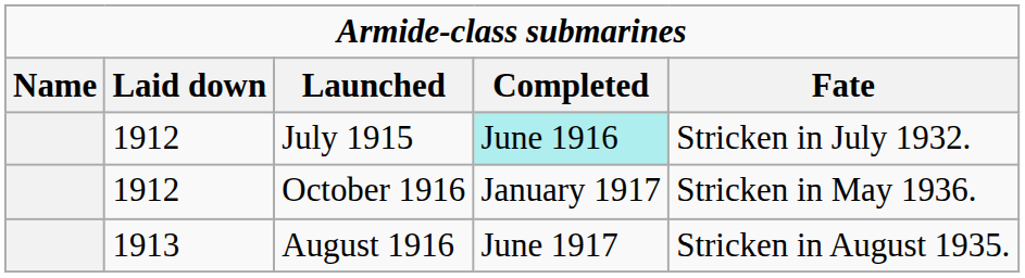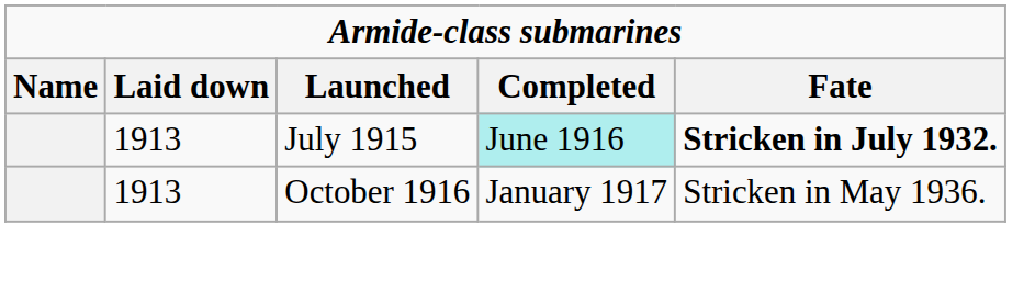July 1915 | column 2: 1912 -> 1913
July 1915 | column 5: normal -> bold
October 1916 | column 2: 1912 -> 1913
- row: 1913 | August 1916 | June 1917 | Stricken in August 1935.
